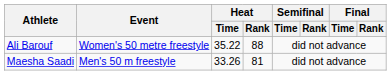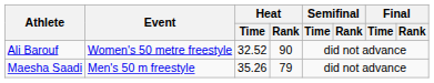Ali Barouf | Heat / Time: 35.22 -> 32.52
Ali Barouf | Heat / Rank: 88 -> 90
Maesha Saadi | Heat / Time: 33.26 -> 35.26
Maesha Saadi | Heat / Rank: 81 -> 79
